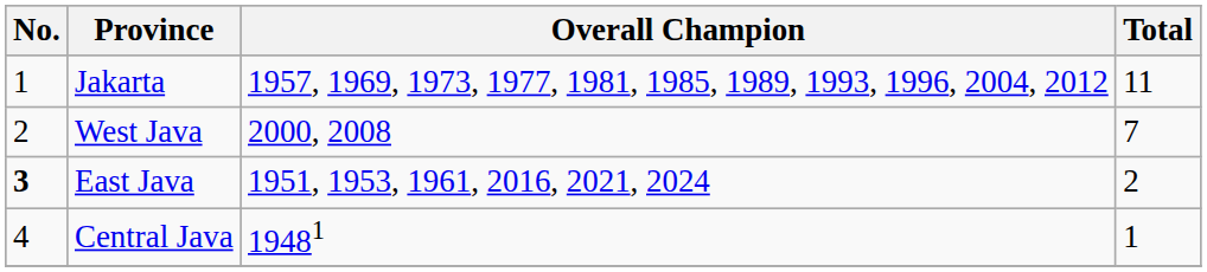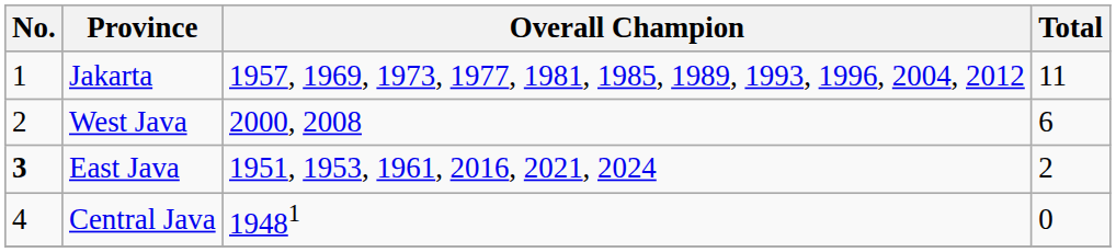West Java | Total: 7 -> 6
Central Java | Total: 1 -> 0
